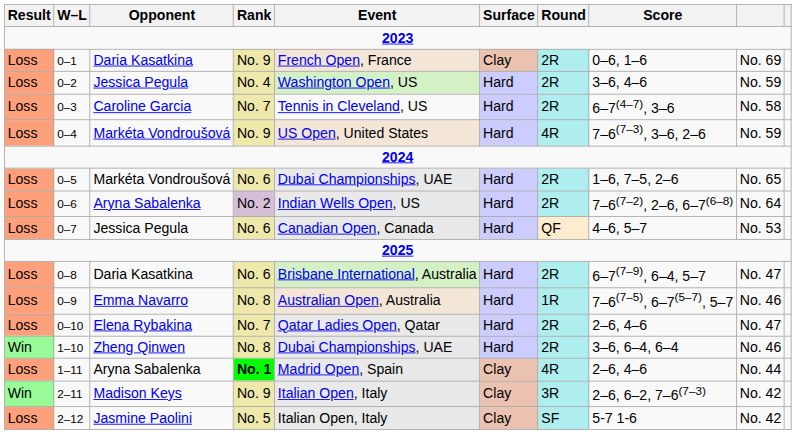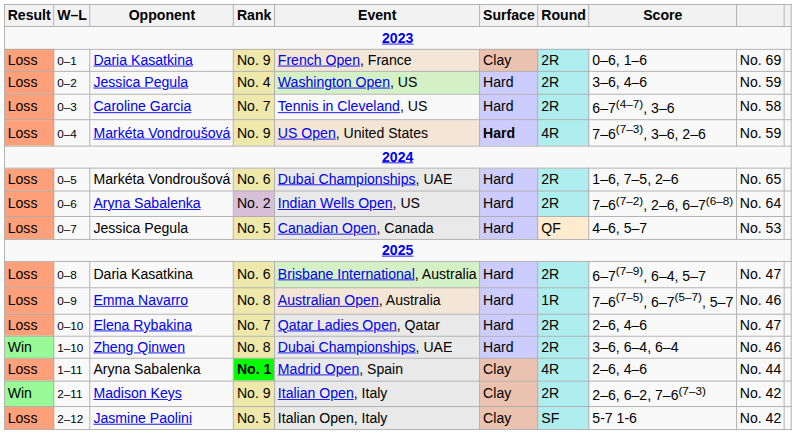0–4 | Surface: normal -> bold
0–7 | Rank: No. 6 -> No. 5
2–11 | Round: 3R -> 2R
